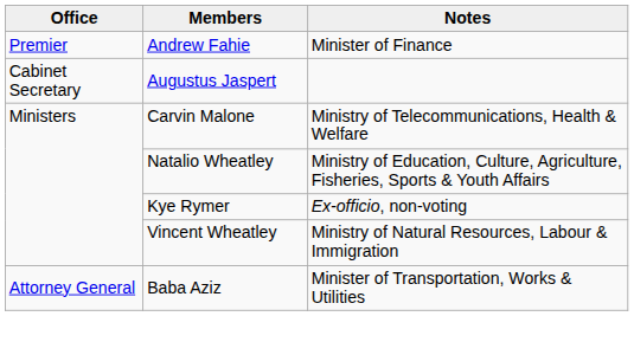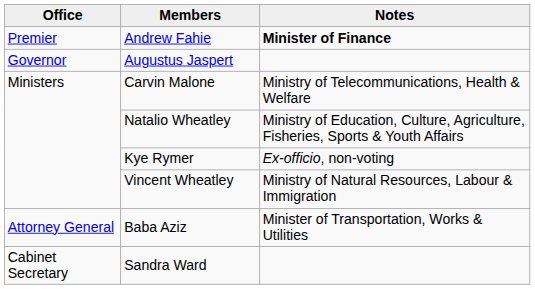Andrew Fahie | Notes: normal -> bold
Augustus Jaspert | Office: Cabinet Secretary -> Governor
+ row: Cabinet Secretary | Sandra Ward
